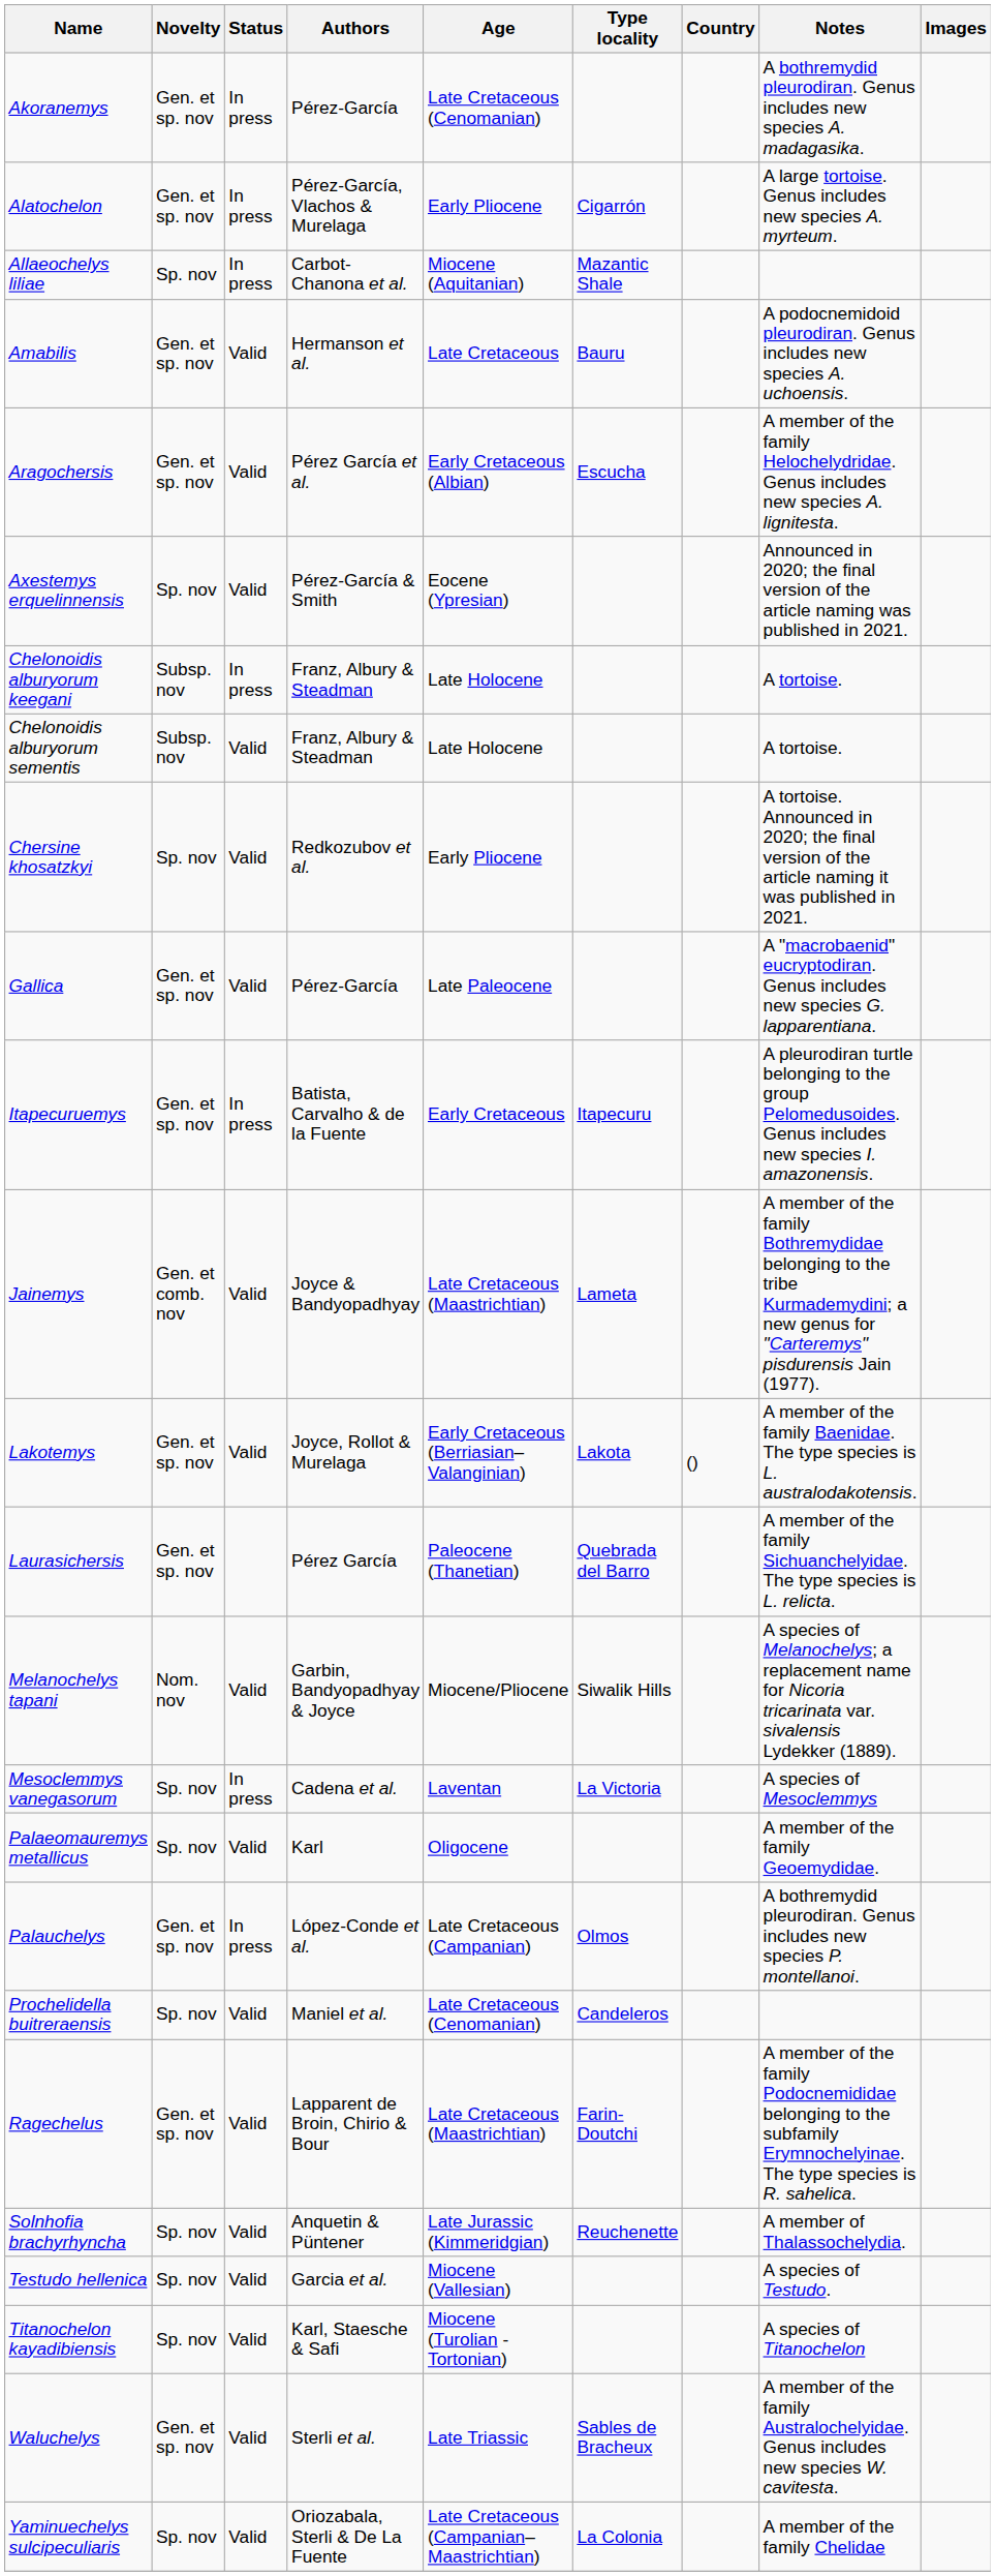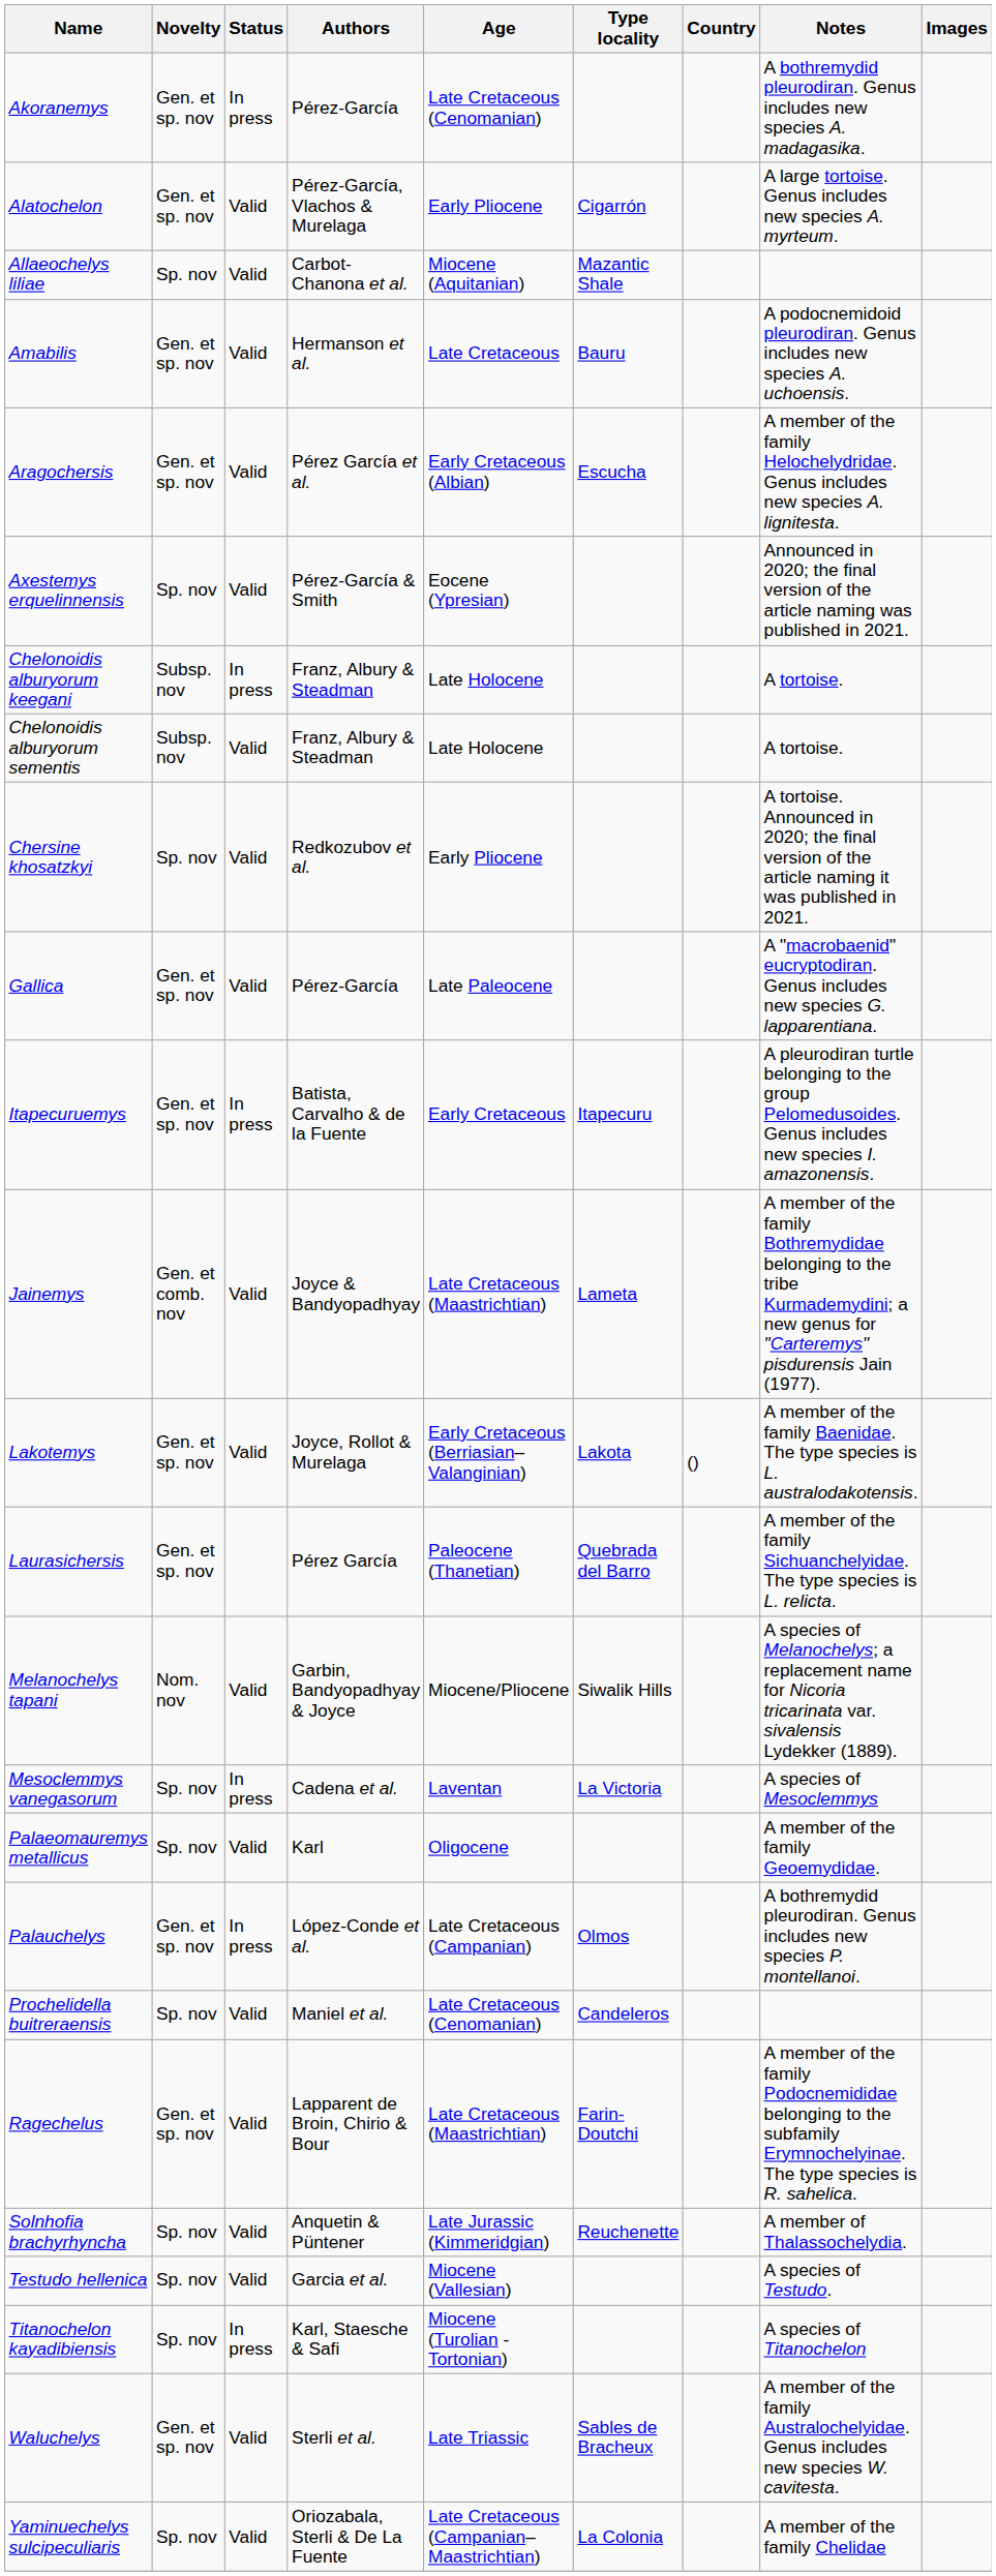Alatochelon | Status: In press -> Valid
Allaeochelys liliae | Status: In press -> Valid
Titanochelon kayadibiensis | Status: Valid -> In press
